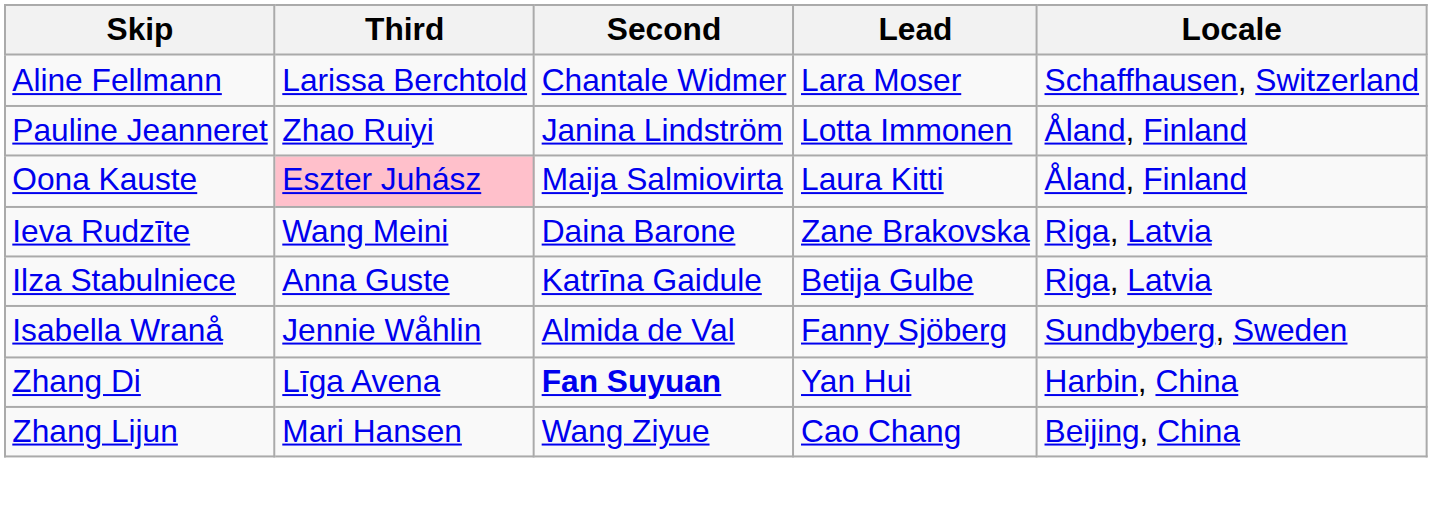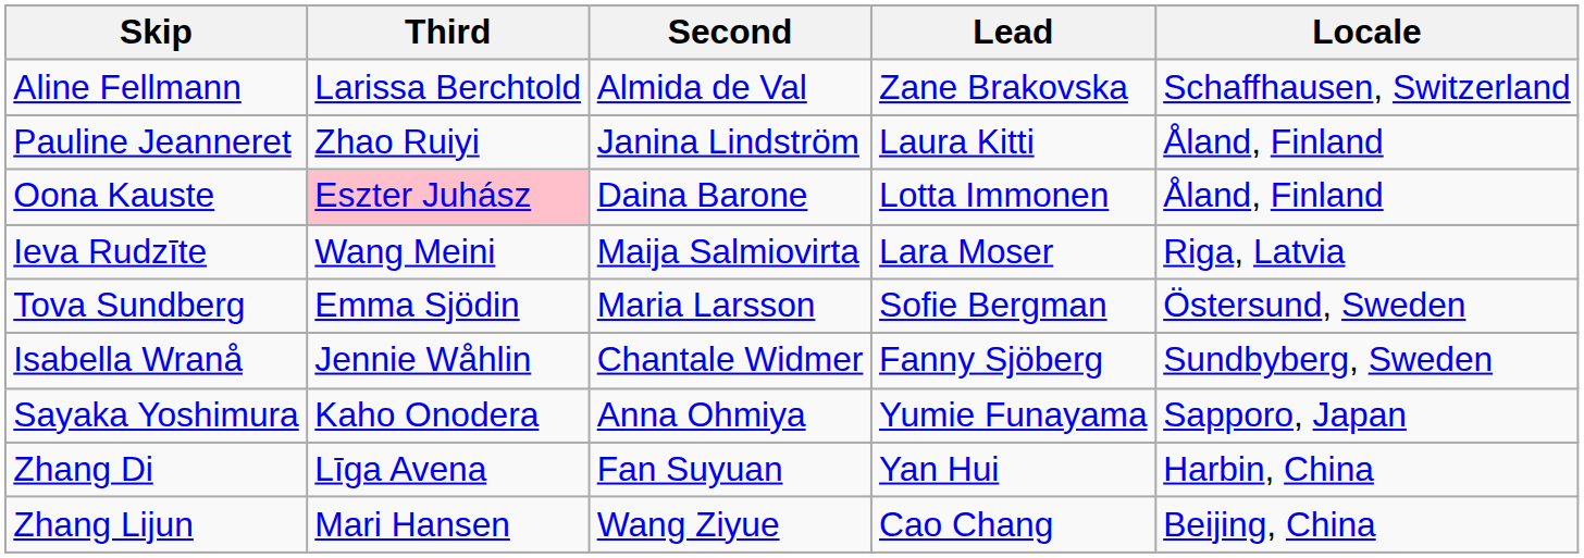Aline Fellmann | Second: Chantale Widmer -> Almida de Val
Aline Fellmann | Lead: Lara Moser -> Zane Brakovska
Pauline Jeanneret | Lead: Lotta Immonen -> Laura Kitti
Oona Kauste | Second: Maija Salmiovirta -> Daina Barone
Oona Kauste | Lead: Laura Kitti -> Lotta Immonen
Ieva Rudzīte | Second: Daina Barone -> Maija Salmiovirta
Ieva Rudzīte | Lead: Zane Brakovska -> Lara Moser
- row: Ilza Stabulniece | Anna Guste | Katrīna Gaidule | Betija Gulbe | Riga, Latvia
+ row: Tova Sundberg | Emma Sjödin | Maria Larsson | Sofie Bergman | Östersund, Sweden
Isabella Wranå | Second: Almida de Val -> Chantale Widmer
+ row: Sayaka Yoshimura | Kaho Onodera | Anna Ohmiya | Yumie Funayama | Sapporo, Japan
Zhang Di | Second: bold -> normal
